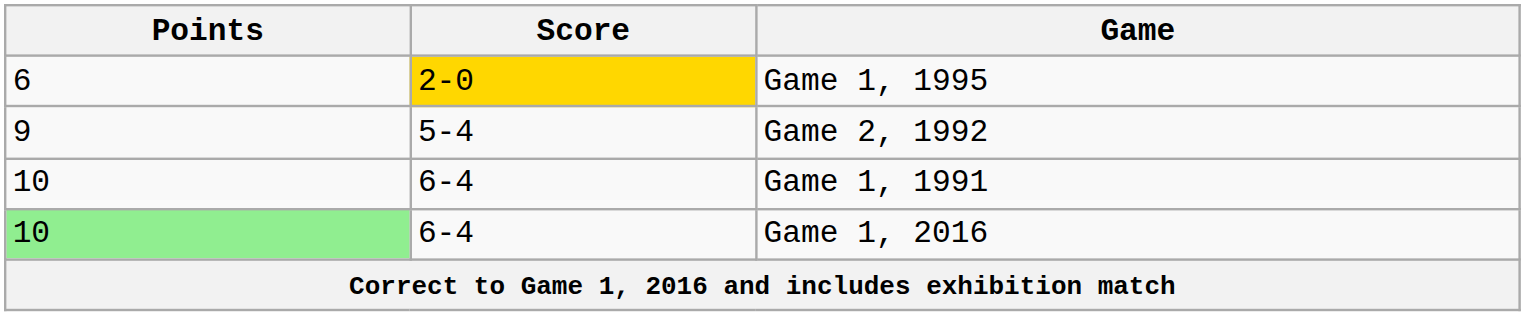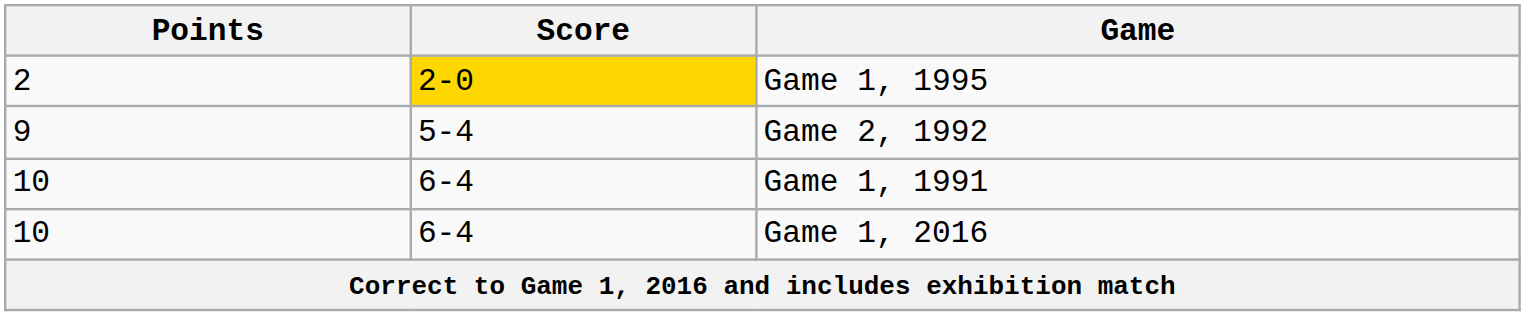Game 1, 1995 | Points: 6 -> 2
Game 1, 2016 | Points: lightgreen background -> no background
